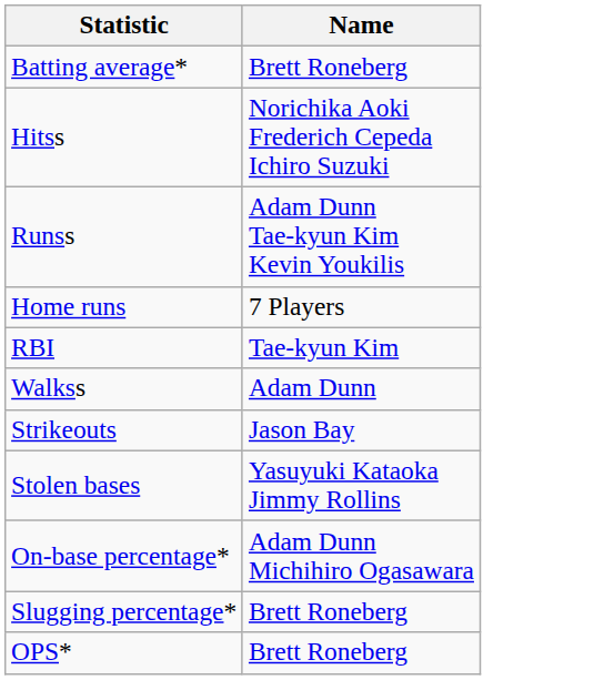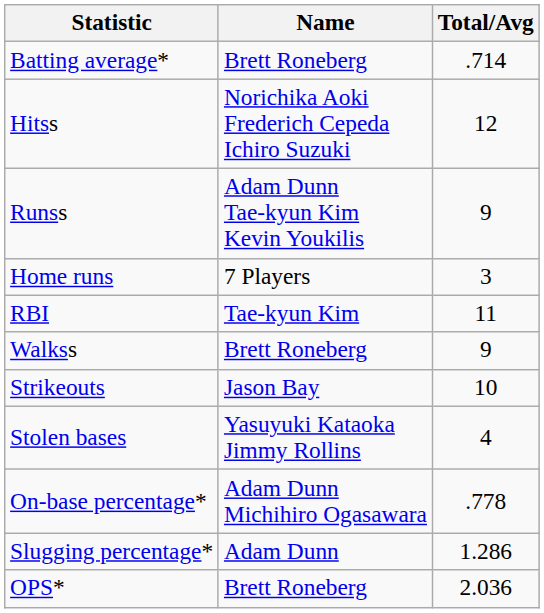+ column: Total/Avg | .714 | 12 | 9 | 3 | 11 | 9 | 10 | 4 | .778 | 1.286 | 2.036
Walkss | Name: Adam Dunn -> Brett Roneberg
Slugging percentage* | Name: Brett Roneberg -> Adam Dunn
